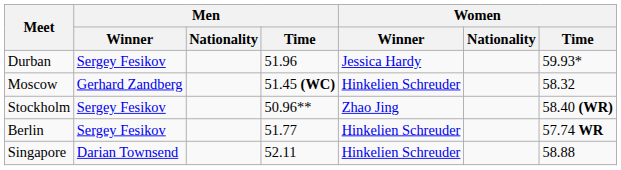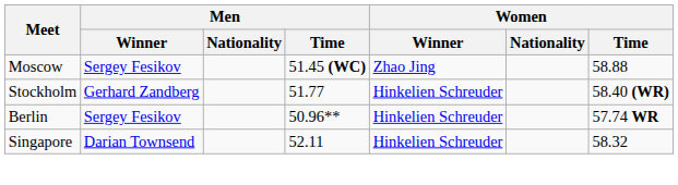- row: Durban | Sergey Fesikov | 51.96 | Jessica Hardy | 59.93*
Moscow | Men / Winner: Gerhard Zandberg -> Sergey Fesikov
Moscow | Women / Winner: Hinkelien Schreuder -> Zhao Jing
Moscow | Women / Time: 58.32 -> 58.88
Stockholm | Men / Winner: Sergey Fesikov -> Gerhard Zandberg
Stockholm | Men / Time: 50.96** -> 51.77
Stockholm | Women / Winner: Zhao Jing -> Hinkelien Schreuder
Berlin | Men / Time: 51.77 -> 50.96**
Singapore | Women / Time: 58.88 -> 58.32
